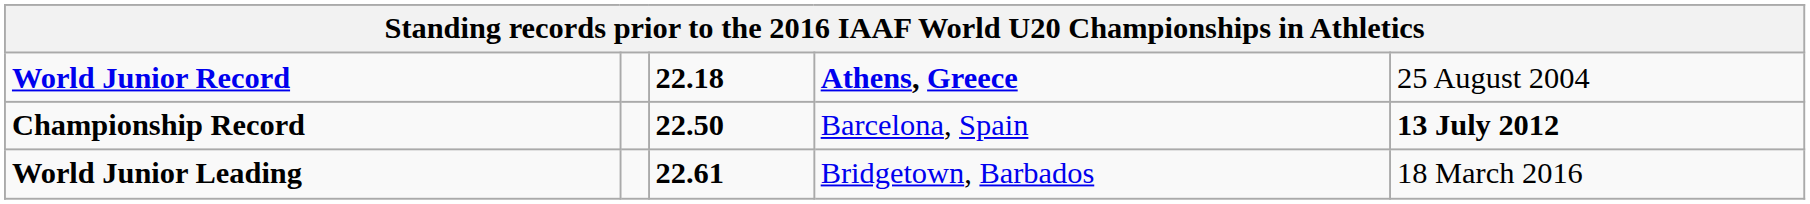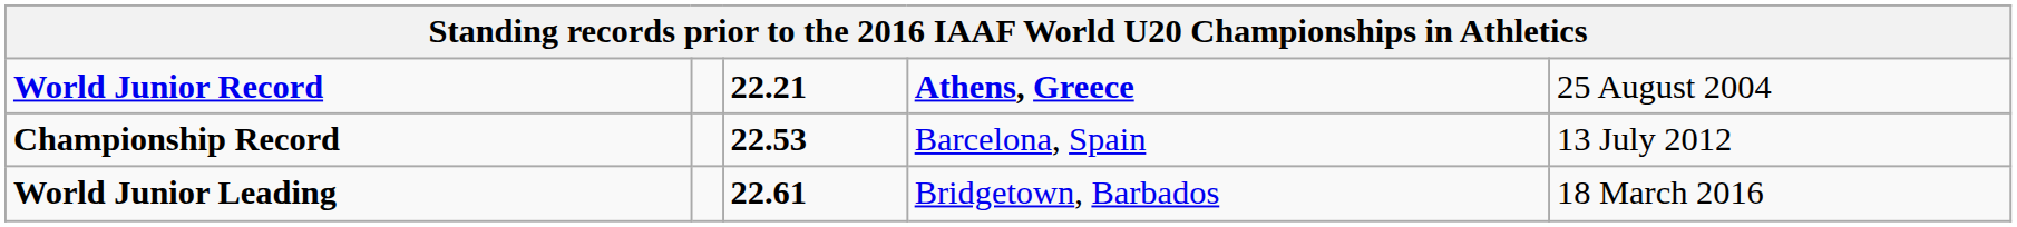World Junior Record | column 3: 22.18 -> 22.21
Championship Record | column 3: 22.50 -> 22.53
Championship Record | column 5: bold -> normal
